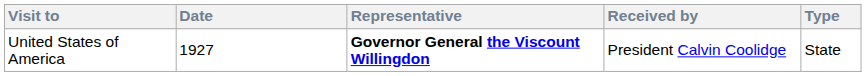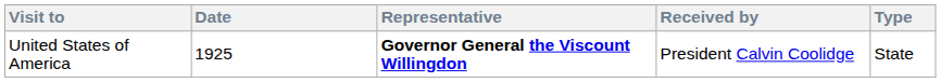United States of America | Date: 1927 -> 1925
